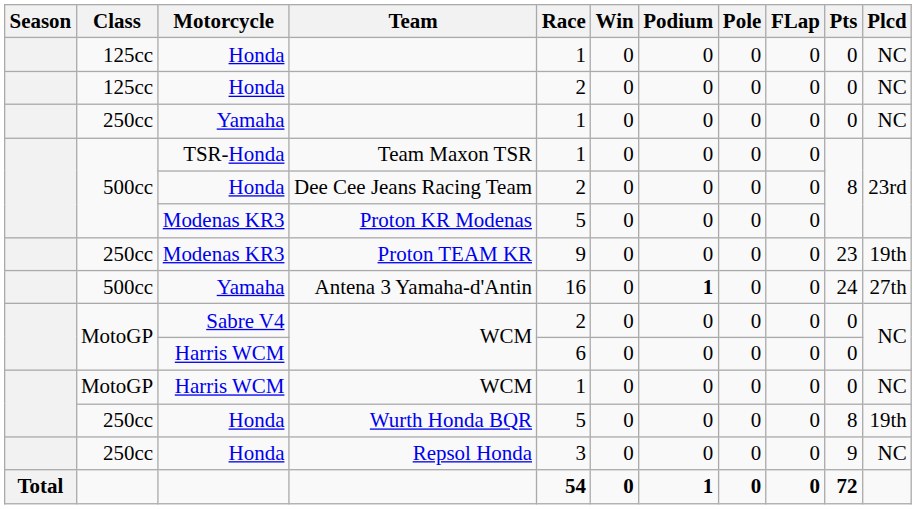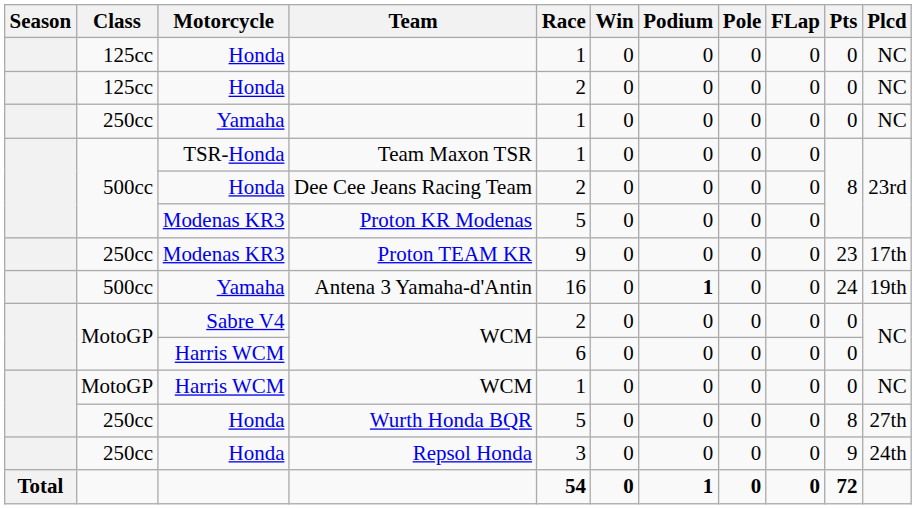Proton TEAM KR | Plcd: 19th -> 17th
Antena 3 Yamaha-d'Antin | Plcd: 27th -> 19th
Wurth Honda BQR | Plcd: 19th -> 27th
Repsol Honda | Plcd: NC -> 24th
